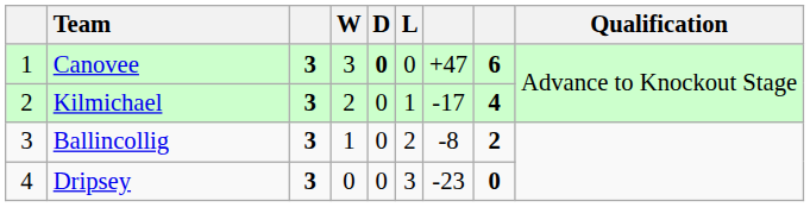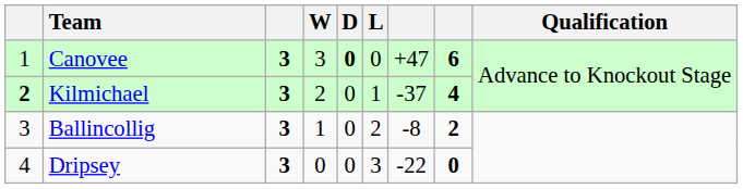Kilmichael | column 1: normal -> bold
Kilmichael | column 7: -17 -> -37
Dripsey | column 7: -23 -> -22
